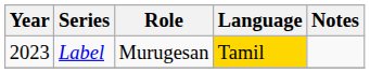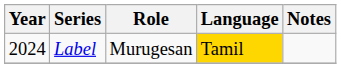Label | Year: 2023 -> 2024
